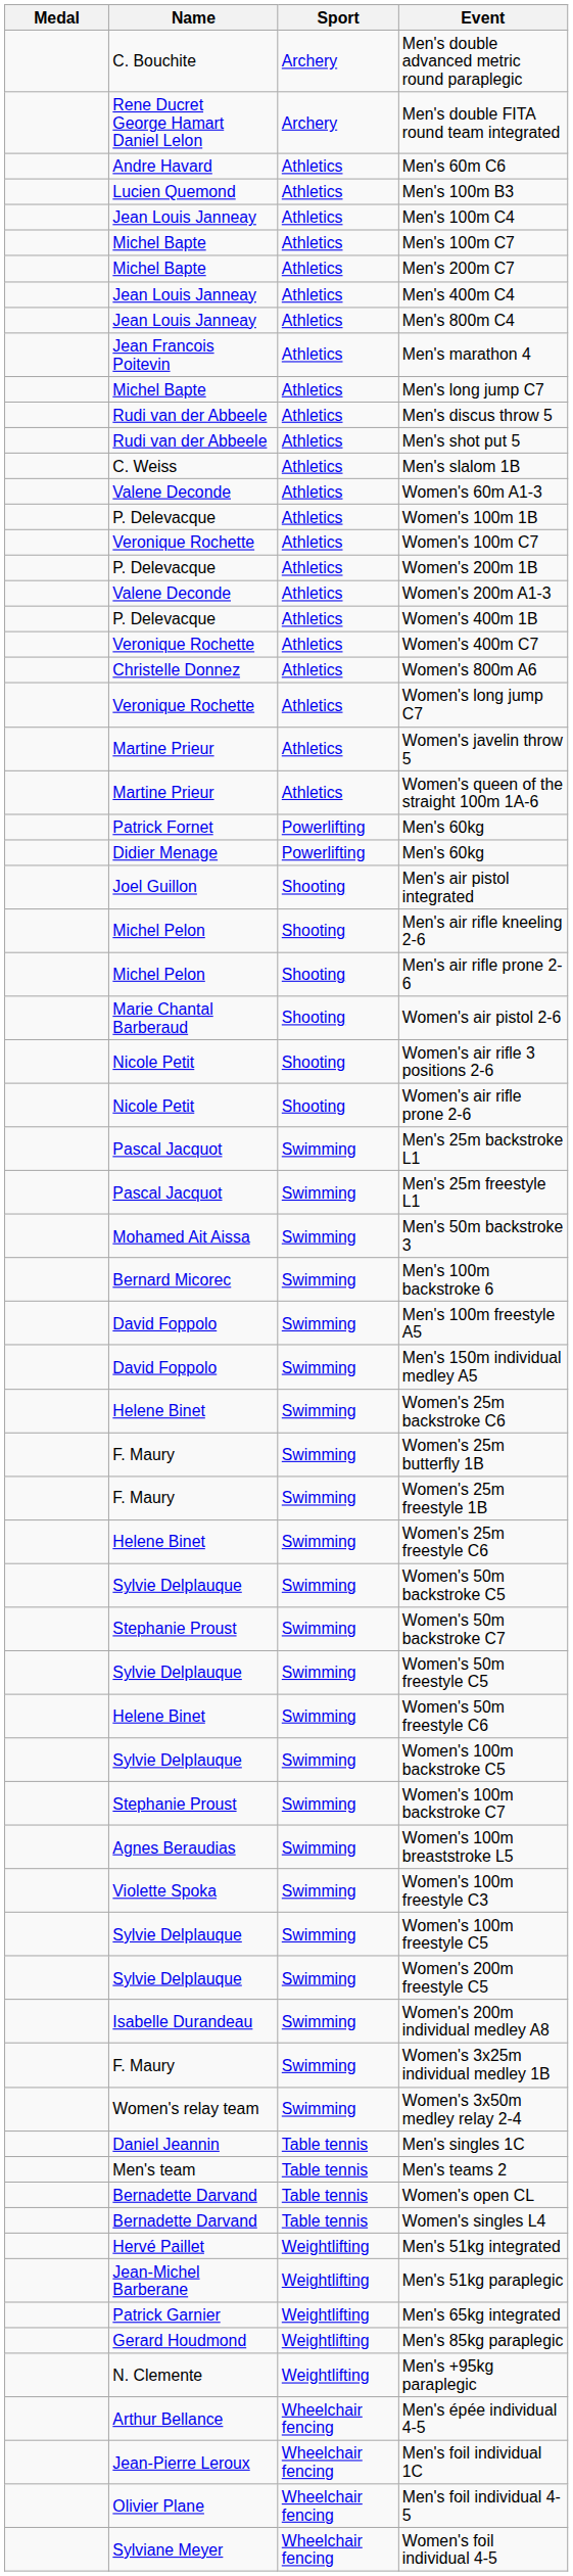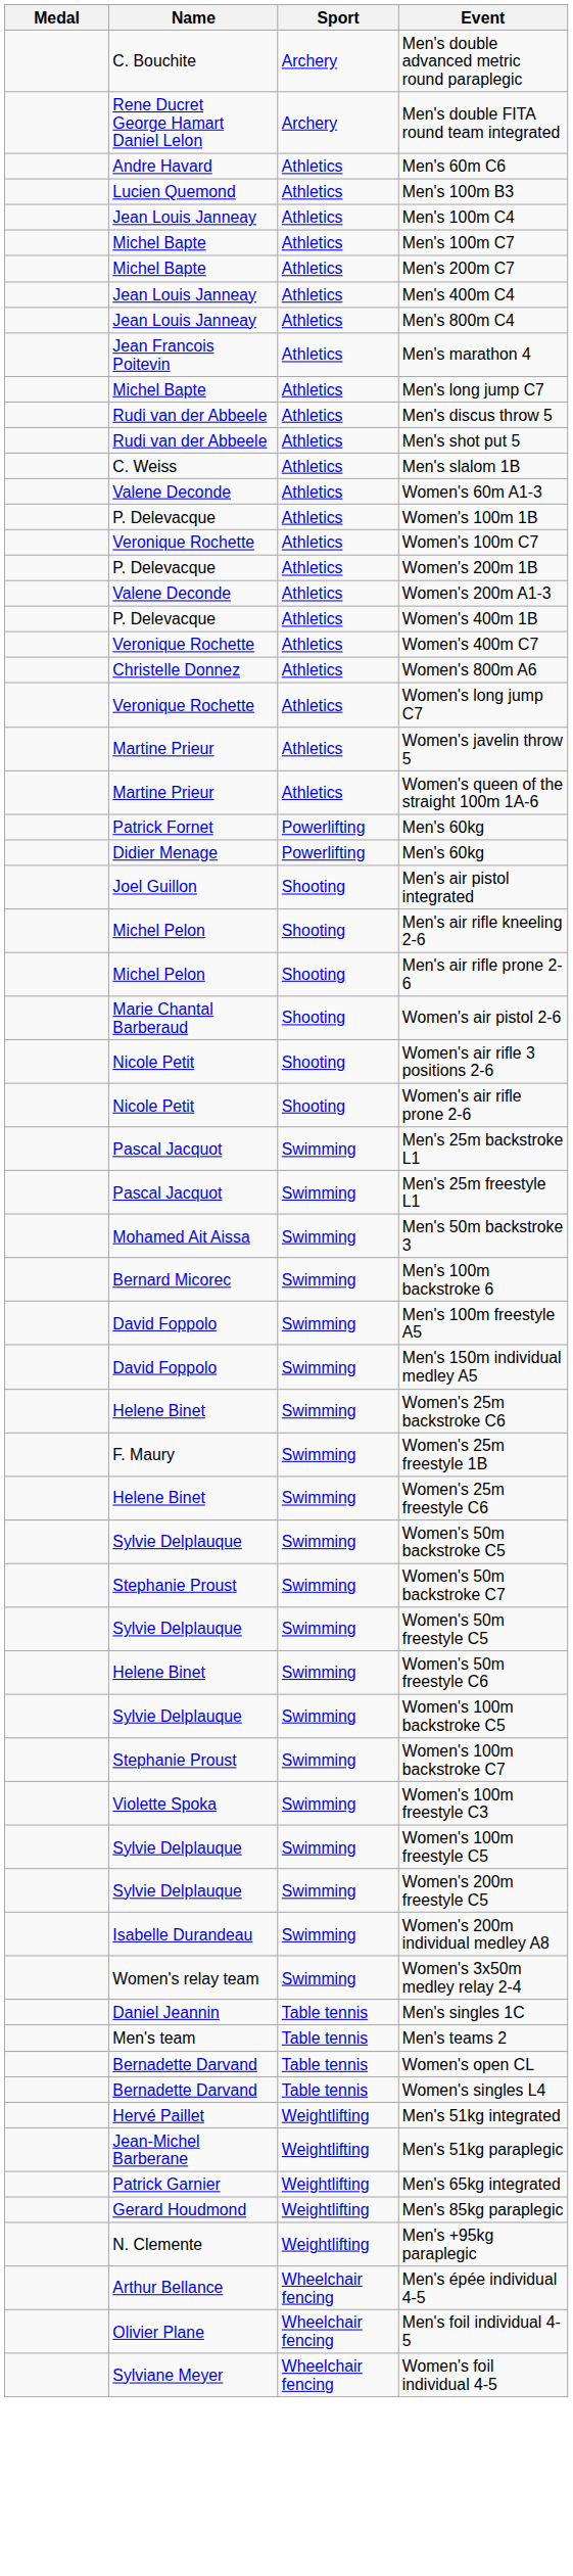- row: F. Maury | Swimming | Women's 25m butterfly 1B
- row: Agnes Beraudias | Swimming | Women's 100m breaststroke L5
- row: F. Maury | Swimming | Women's 3x25m individual medley 1B
- row: Jean-Pierre Leroux | Wheelchair fencing | Men's foil individual 1C
